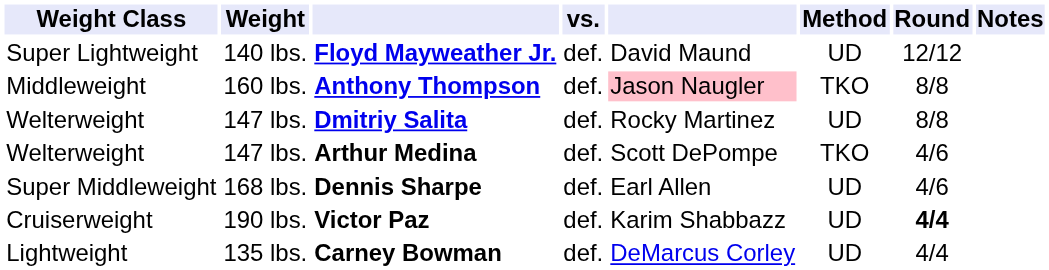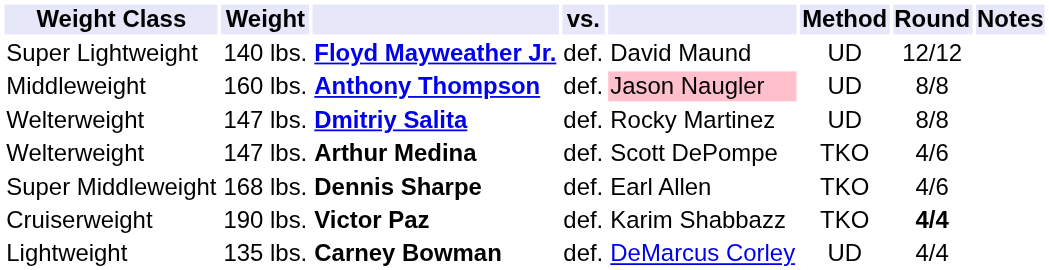Anthony Thompson | Method: TKO -> UD
Dennis Sharpe | Method: UD -> TKO
Victor Paz | Method: UD -> TKO
